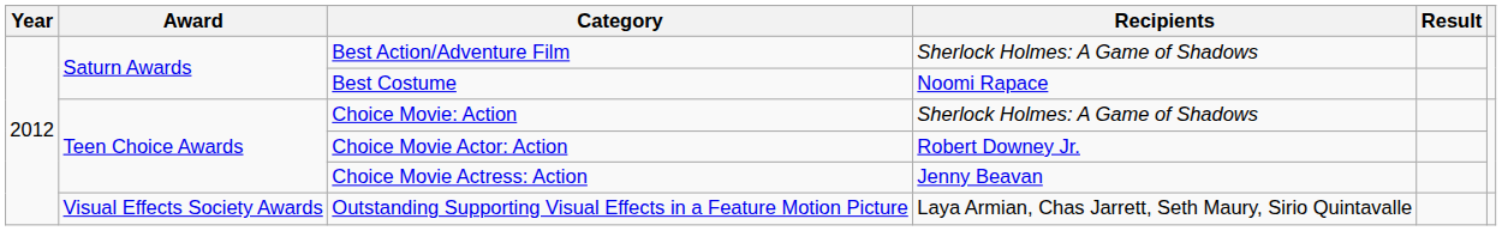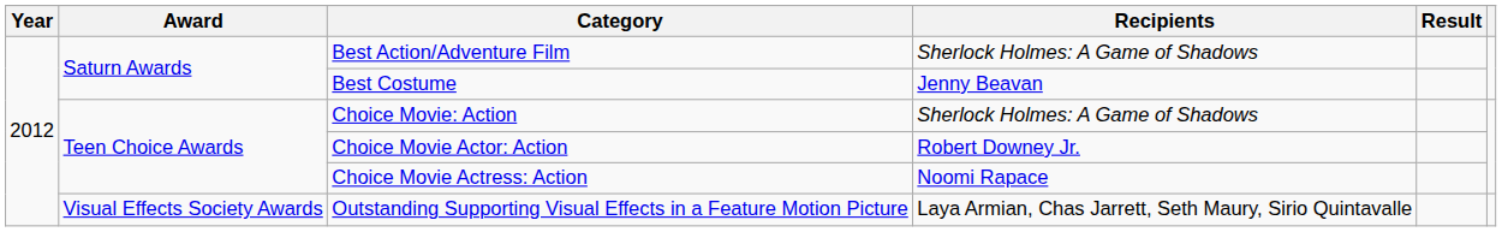Best Costume | Recipients: Noomi Rapace -> Jenny Beavan
Choice Movie Actress: Action | Recipients: Jenny Beavan -> Noomi Rapace
